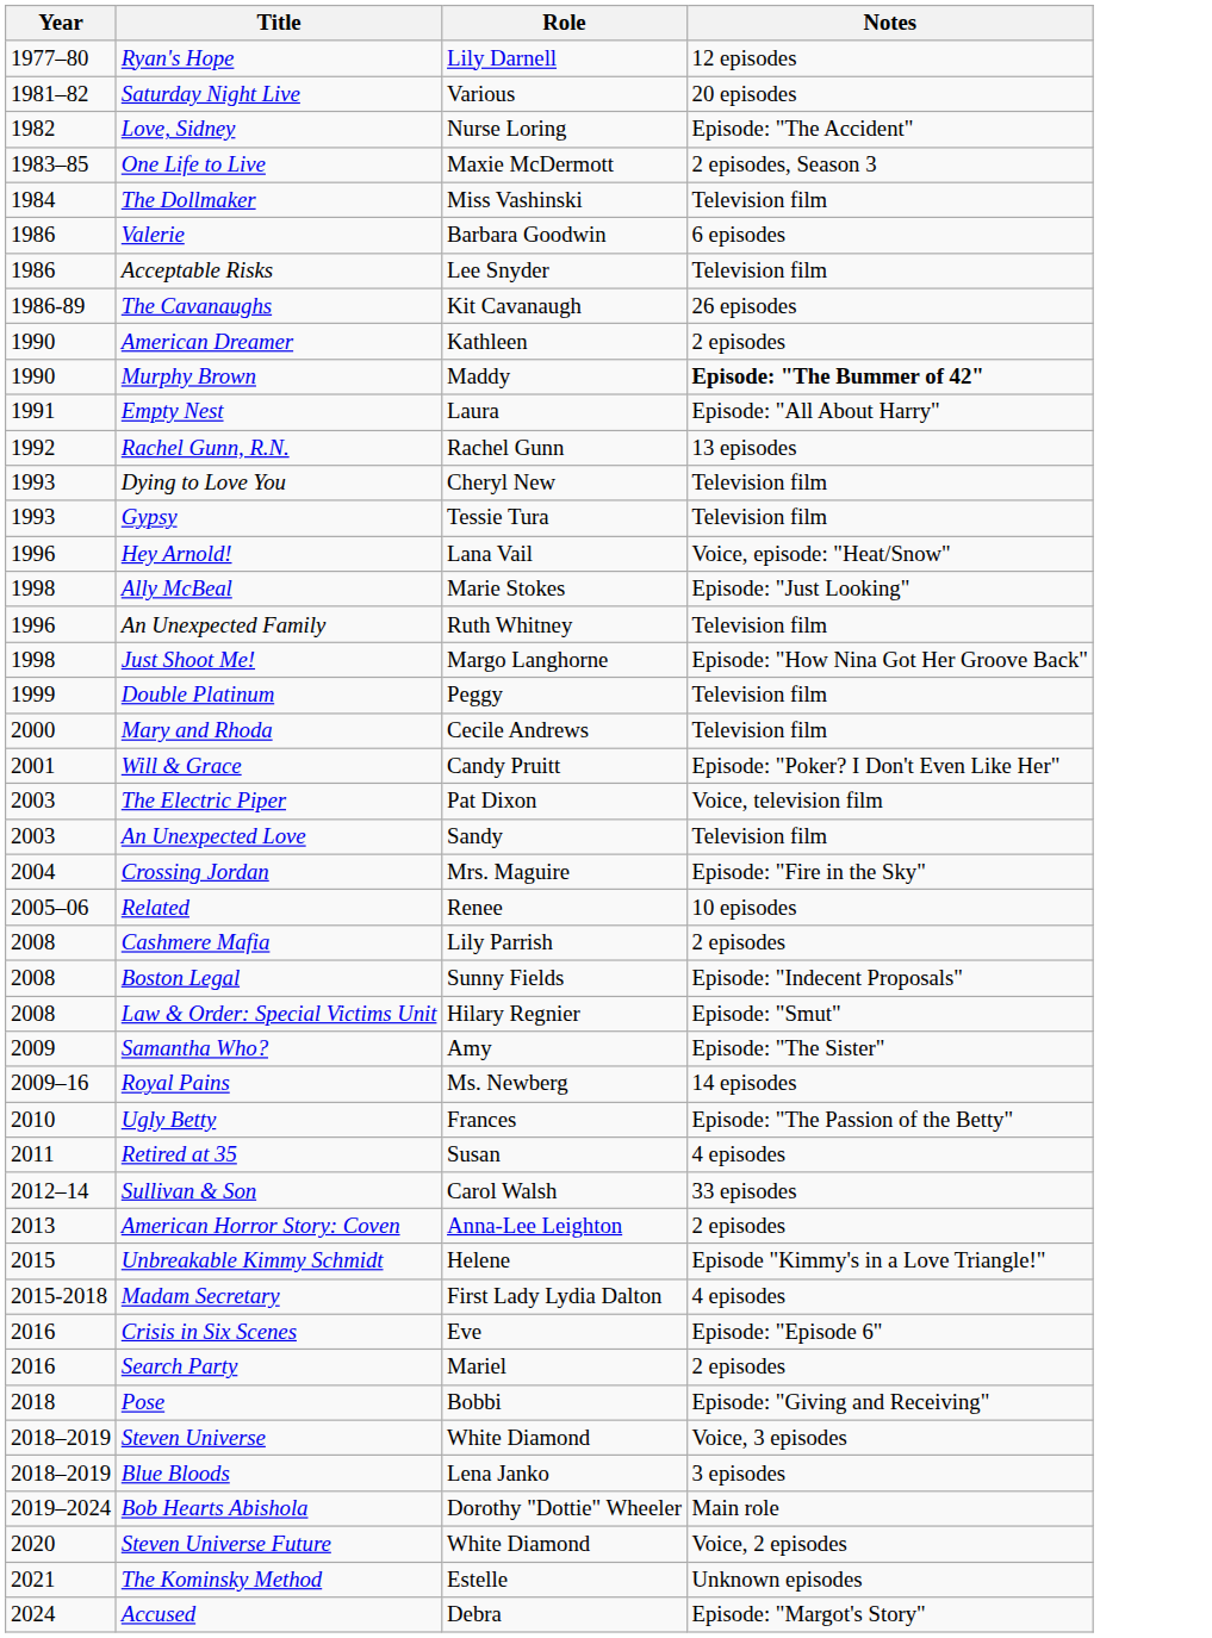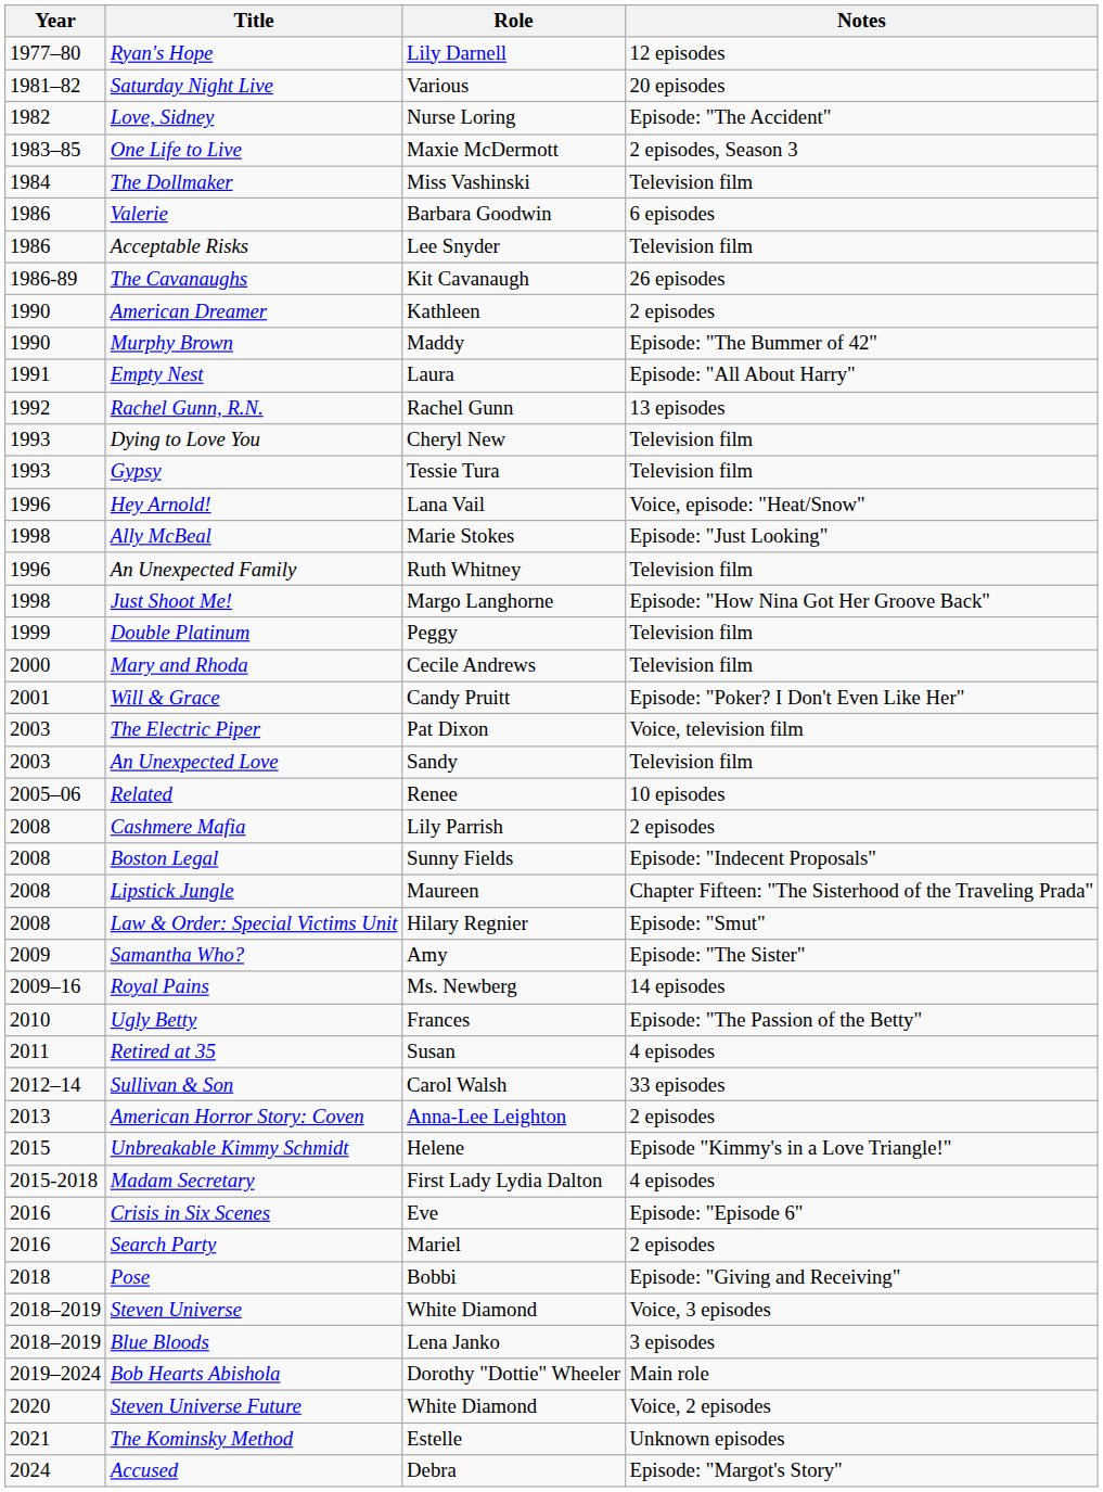Murphy Brown | Notes: bold -> normal
- row: 2004 | Crossing Jordan | Mrs. Maguire | Episode: "Fire in the Sky"
+ row: 2008 | Lipstick Jungle | Maureen | Chapter Fifteen: "The Sisterhood of the Traveling Prada"
